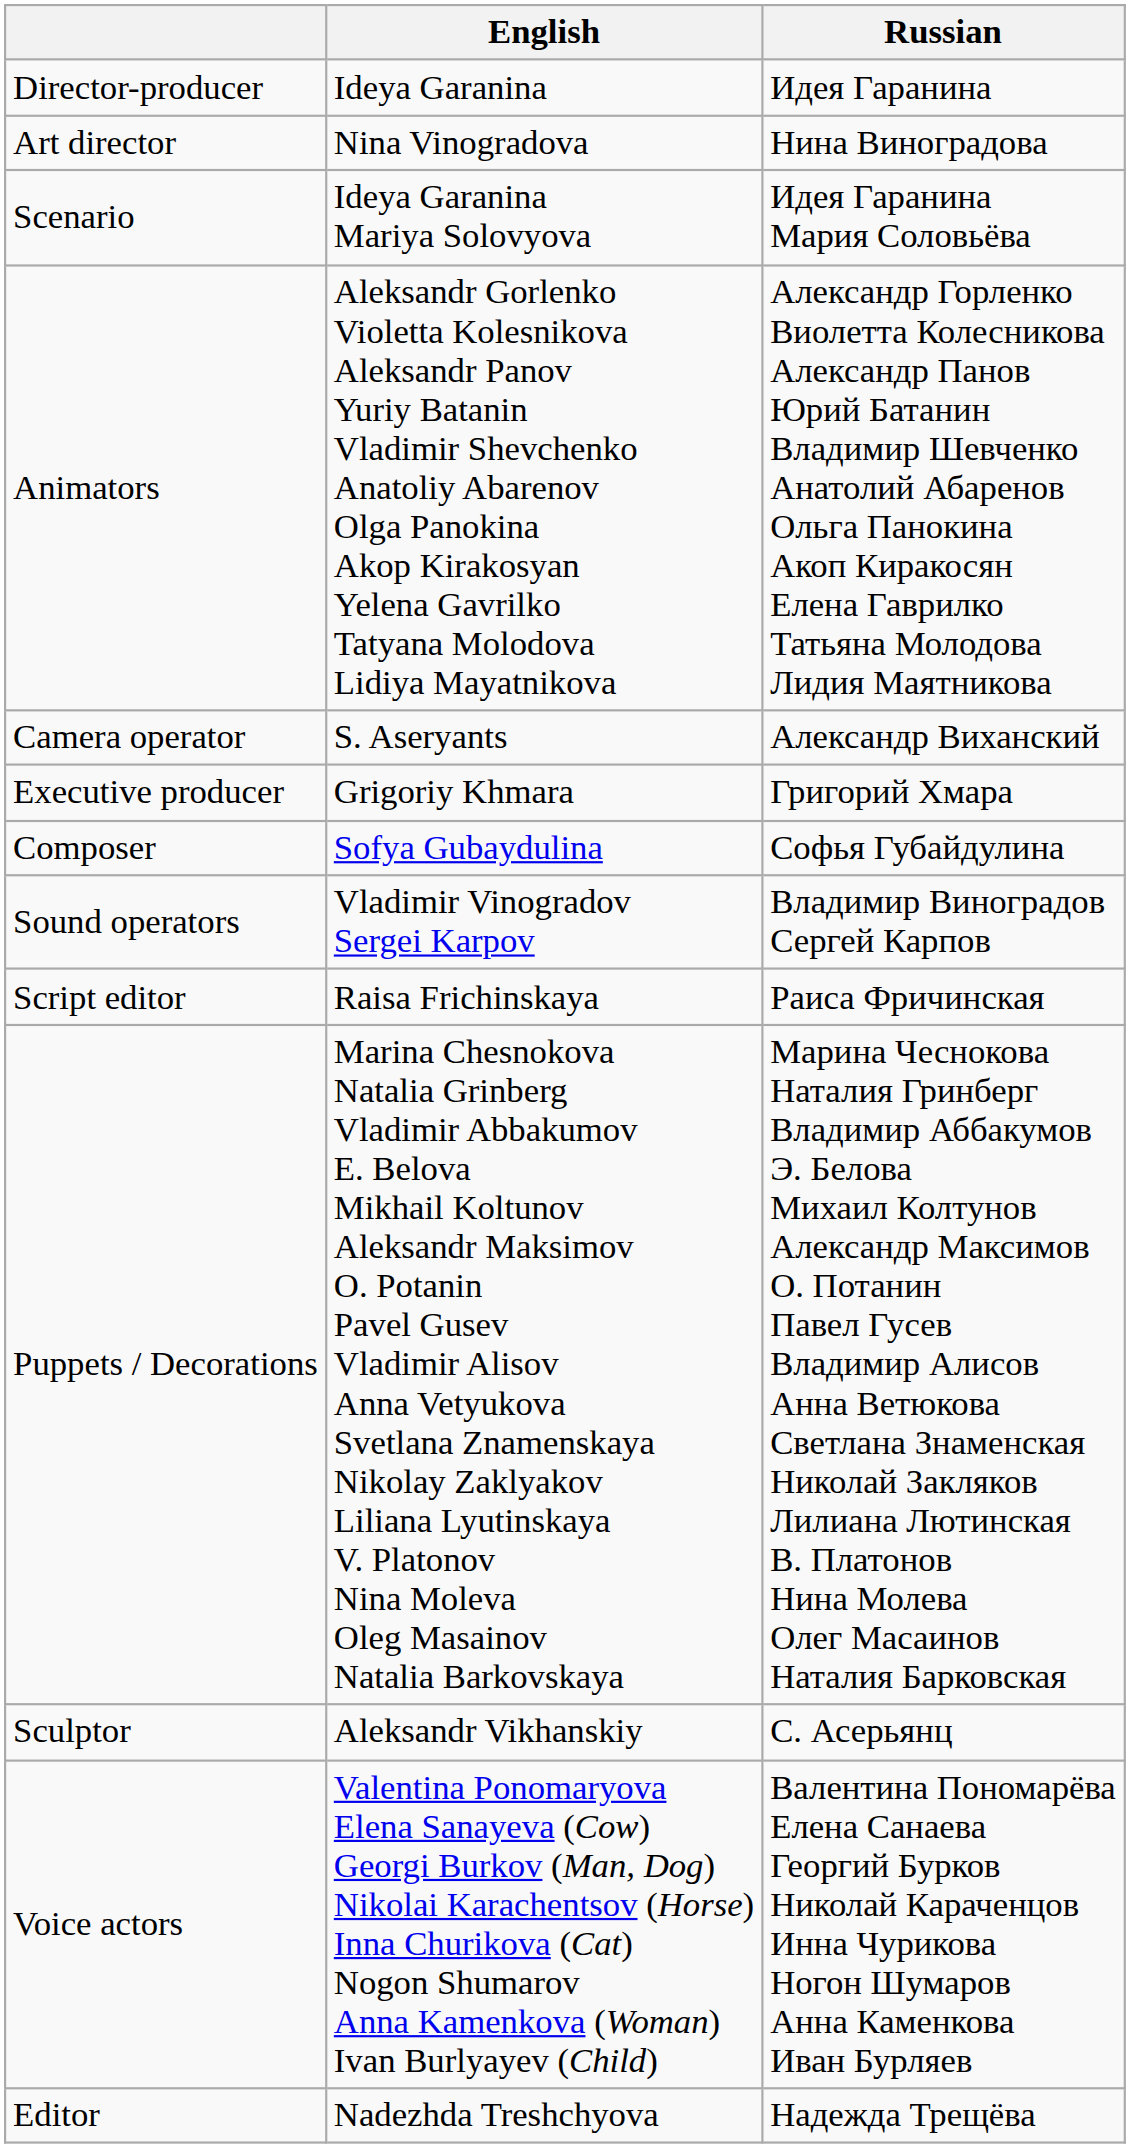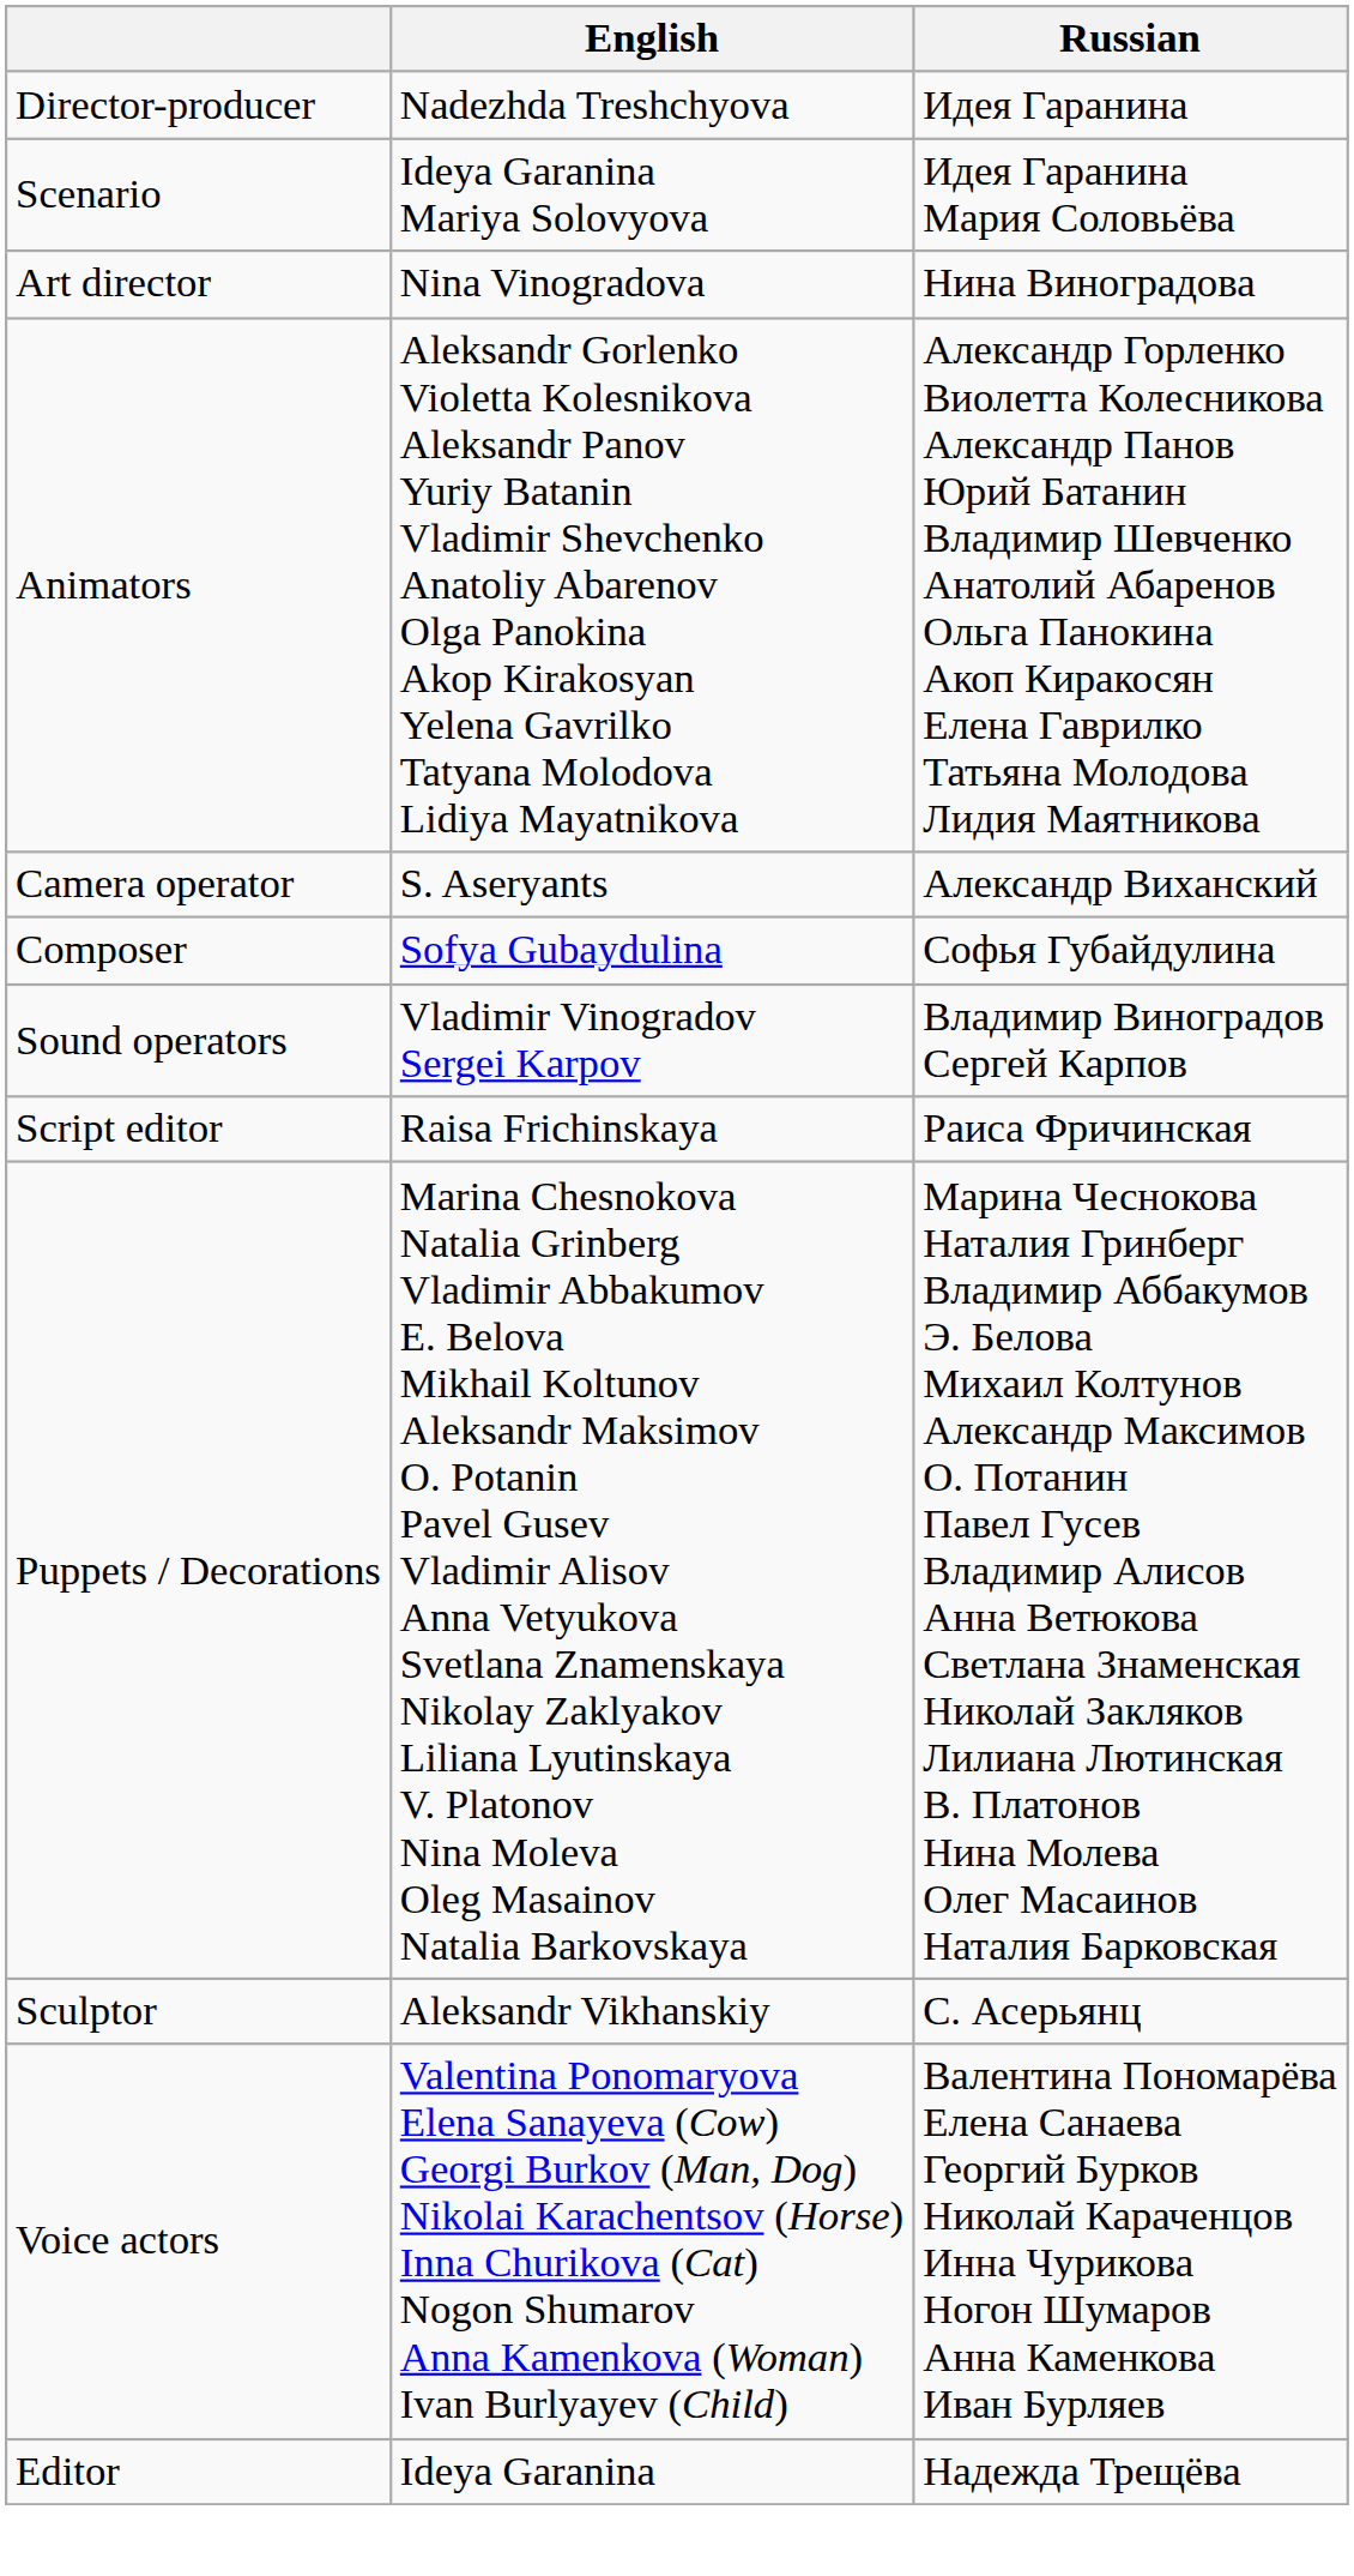Director-producer | English: Ideya Garanina -> Nadezhda Treshchyova
rows swapped: Scenario <-> Art director
- row: Executive producer | Grigoriy Khmara | Григорий Хмара
Editor | English: Nadezhda Treshchyova -> Ideya Garanina
